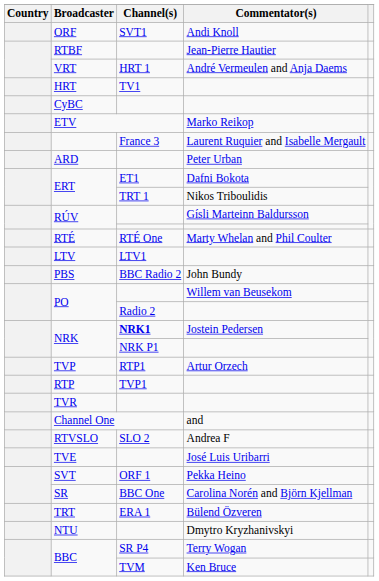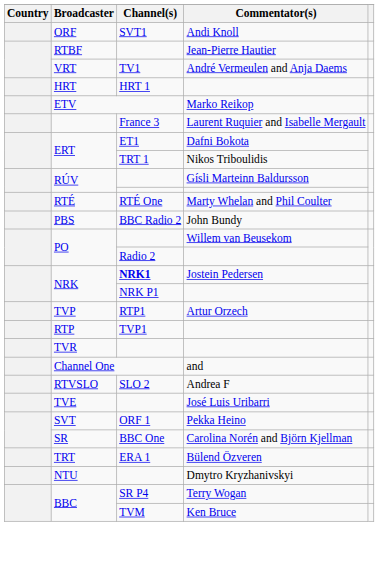VRT | Channel(s): HRT 1 -> TV1
HRT | Channel(s): TV1 -> HRT 1
- row: CyBC
- row: ARD | Peter Urban
- row: LTV | LTV1
